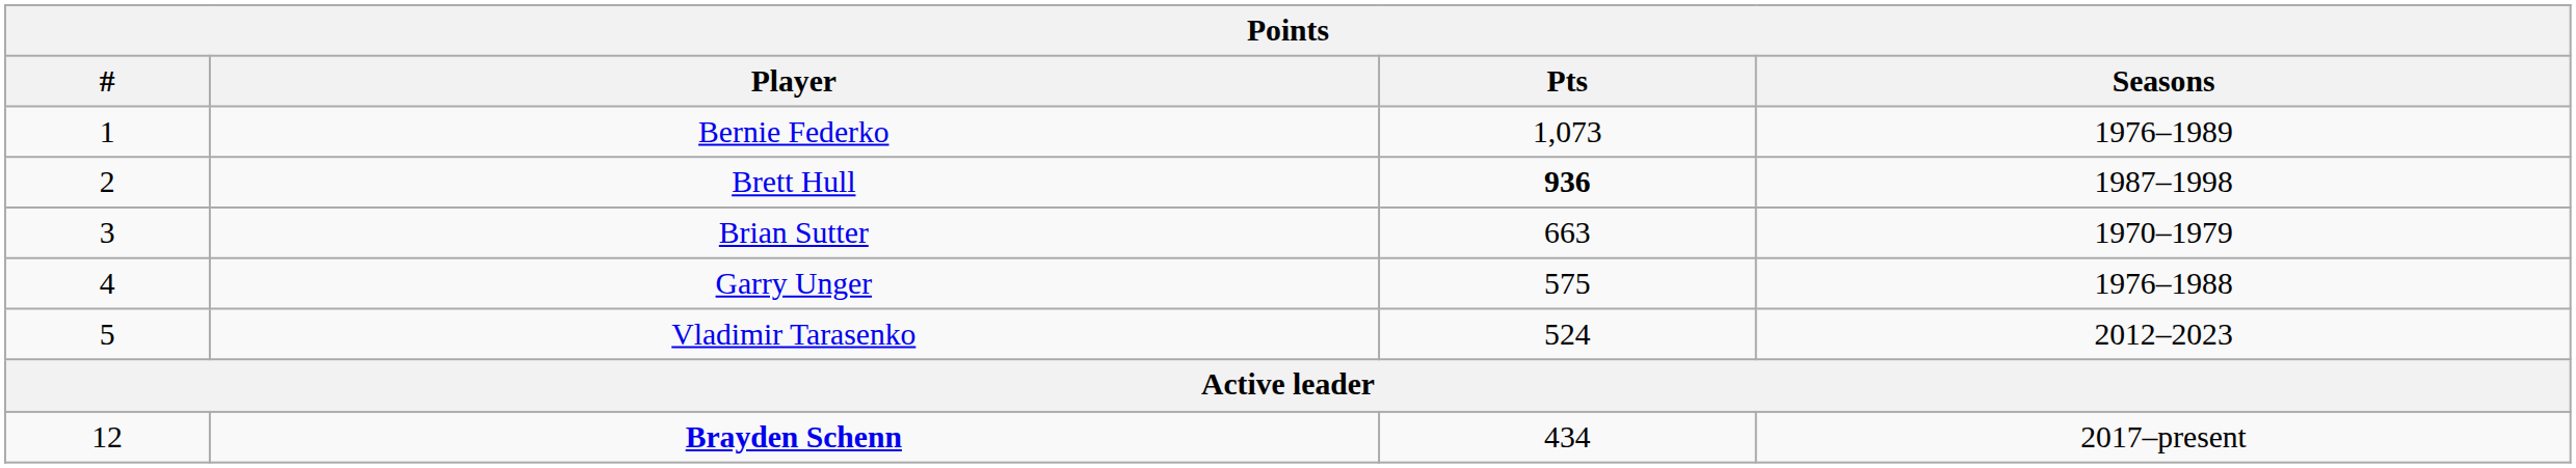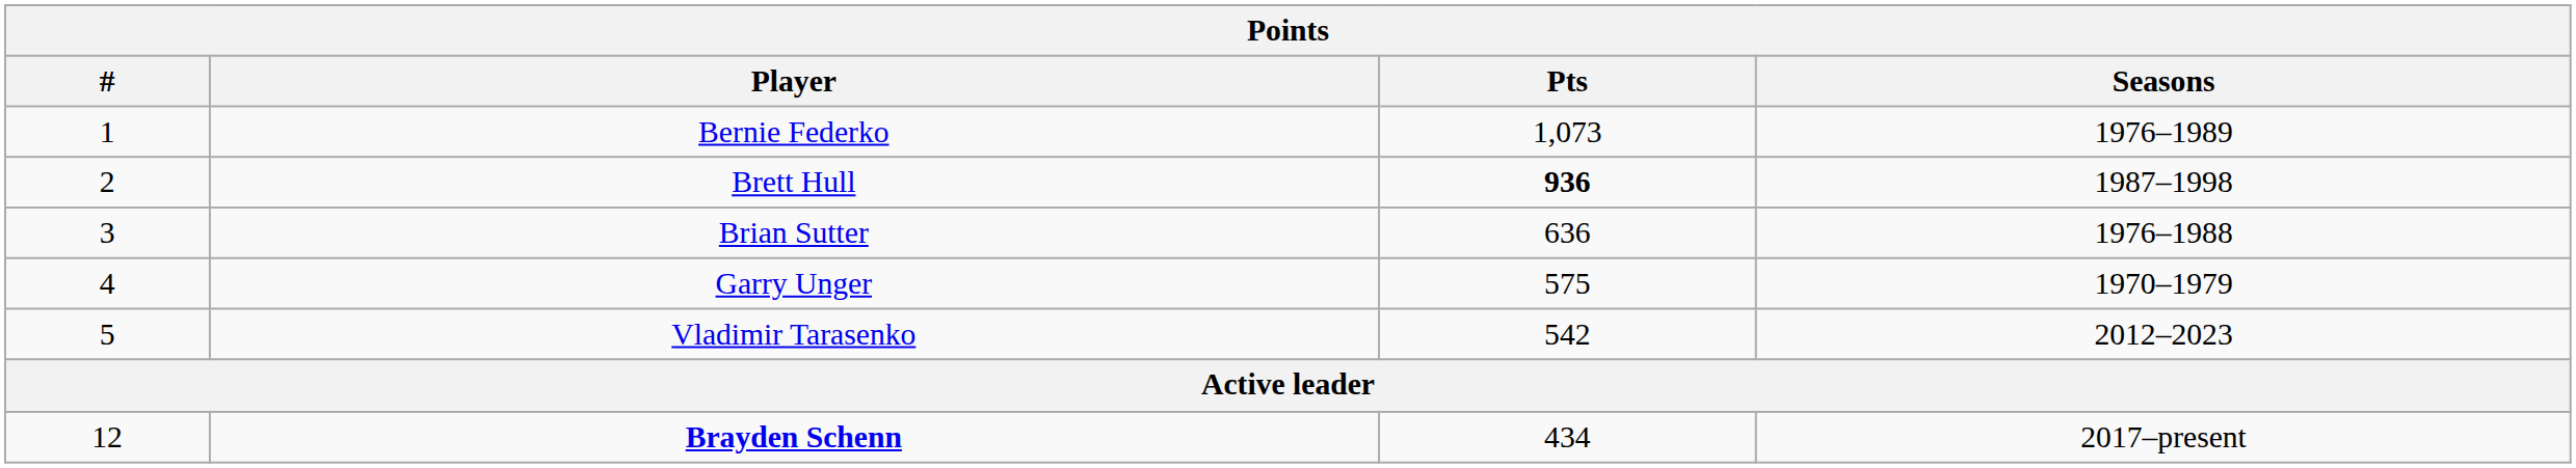Brian Sutter | Pts: 663 -> 636
Brian Sutter | Seasons: 1970–1979 -> 1976–1988
Garry Unger | Seasons: 1976–1988 -> 1970–1979
Vladimir Tarasenko | Pts: 524 -> 542
